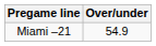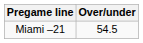Miami –21 | Over/under: 54.9 -> 54.5
